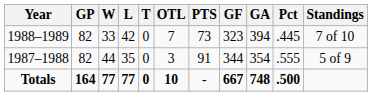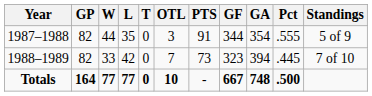rows swapped: 1987–1988 <-> 1988–1989
